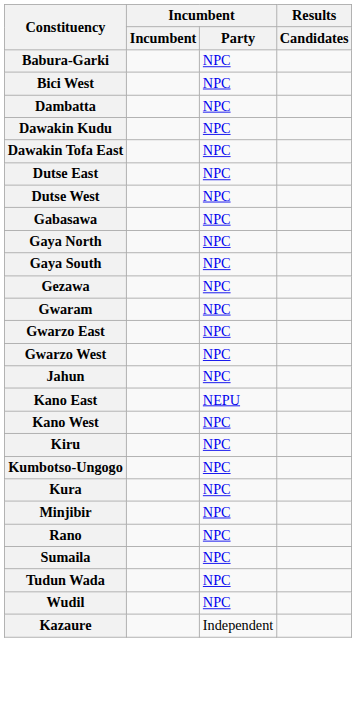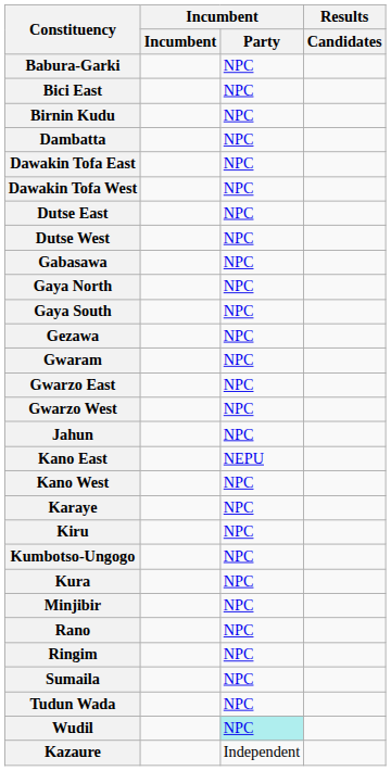+ row: Bici East | NPC
- row: Bici West | NPC
+ row: Birnin Kudu | NPC
- row: Dawakin Kudu | NPC
+ row: Dawakin Tofa West | NPC
+ row: Karaye | NPC
+ row: Ringim | NPC
Wudil | Incumbent / Party: no background -> paleturquoise background
